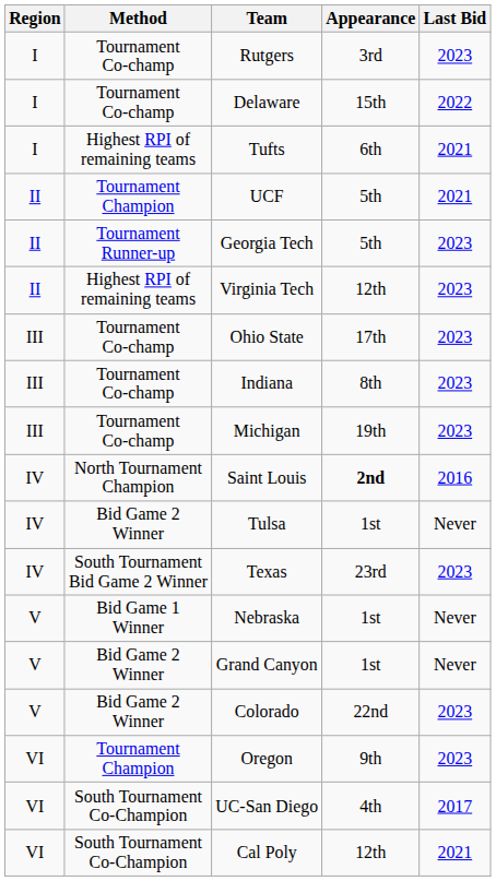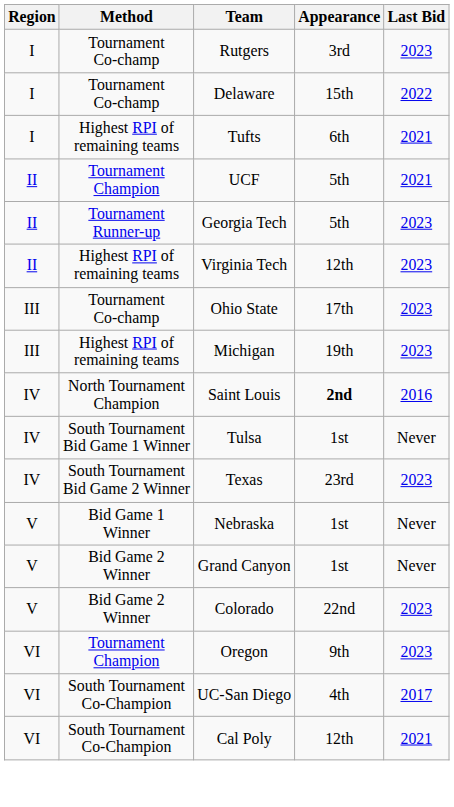- row: III | Tournament Co-champ | Indiana | 8th | 2023
Michigan | Method: Tournament Co-champ -> Highest RPI of remaining teams
Tulsa | Method: Bid Game 2 Winner -> South Tournament Bid Game 1 Winner
